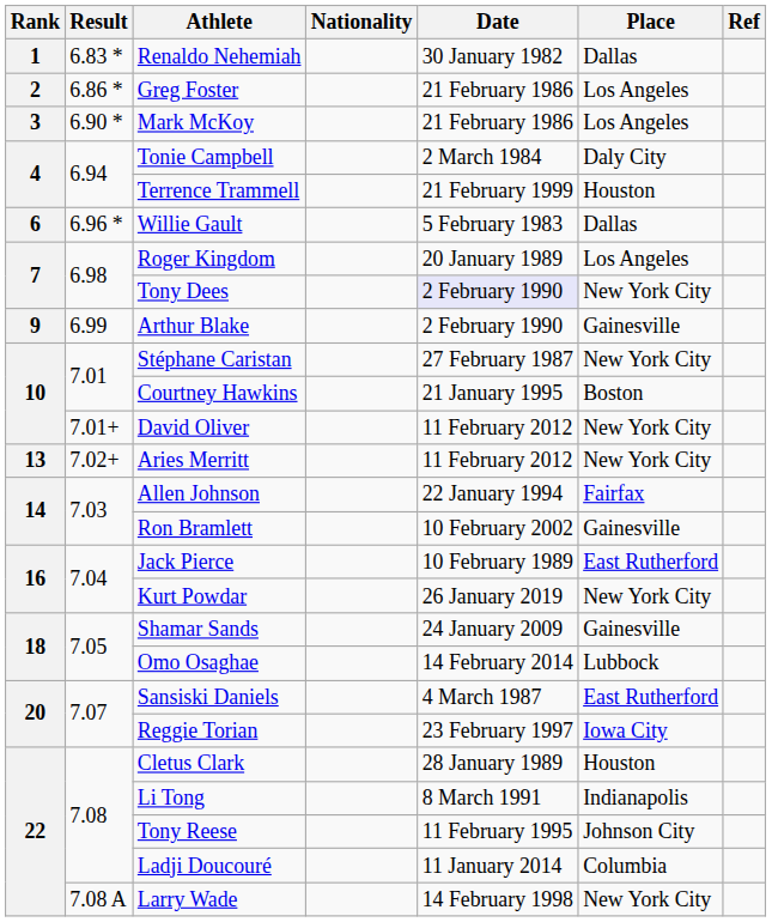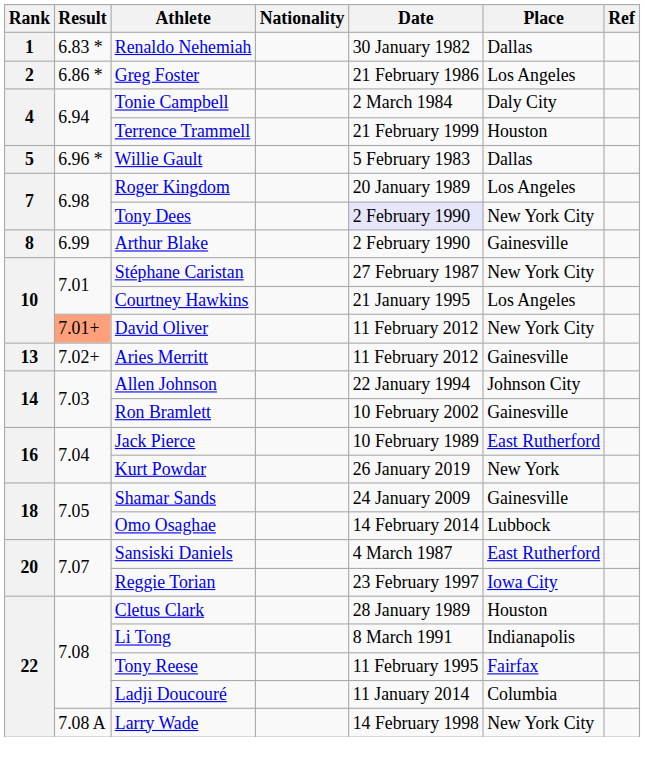- row: 3 | 6.90 * | Mark McKoy | 21 February 1986 | Los Angeles
Willie Gault | Rank: 6 -> 5
Arthur Blake | Rank: 9 -> 8
Courtney Hawkins | Place: Boston -> Los Angeles
David Oliver | Result: no background -> lightsalmon background
Aries Merritt | Place: New York City -> Gainesville
Allen Johnson | Place: Fairfax -> Johnson City
Kurt Powdar | Place: New York City -> New York
Tony Reese | Place: Johnson City -> Fairfax
